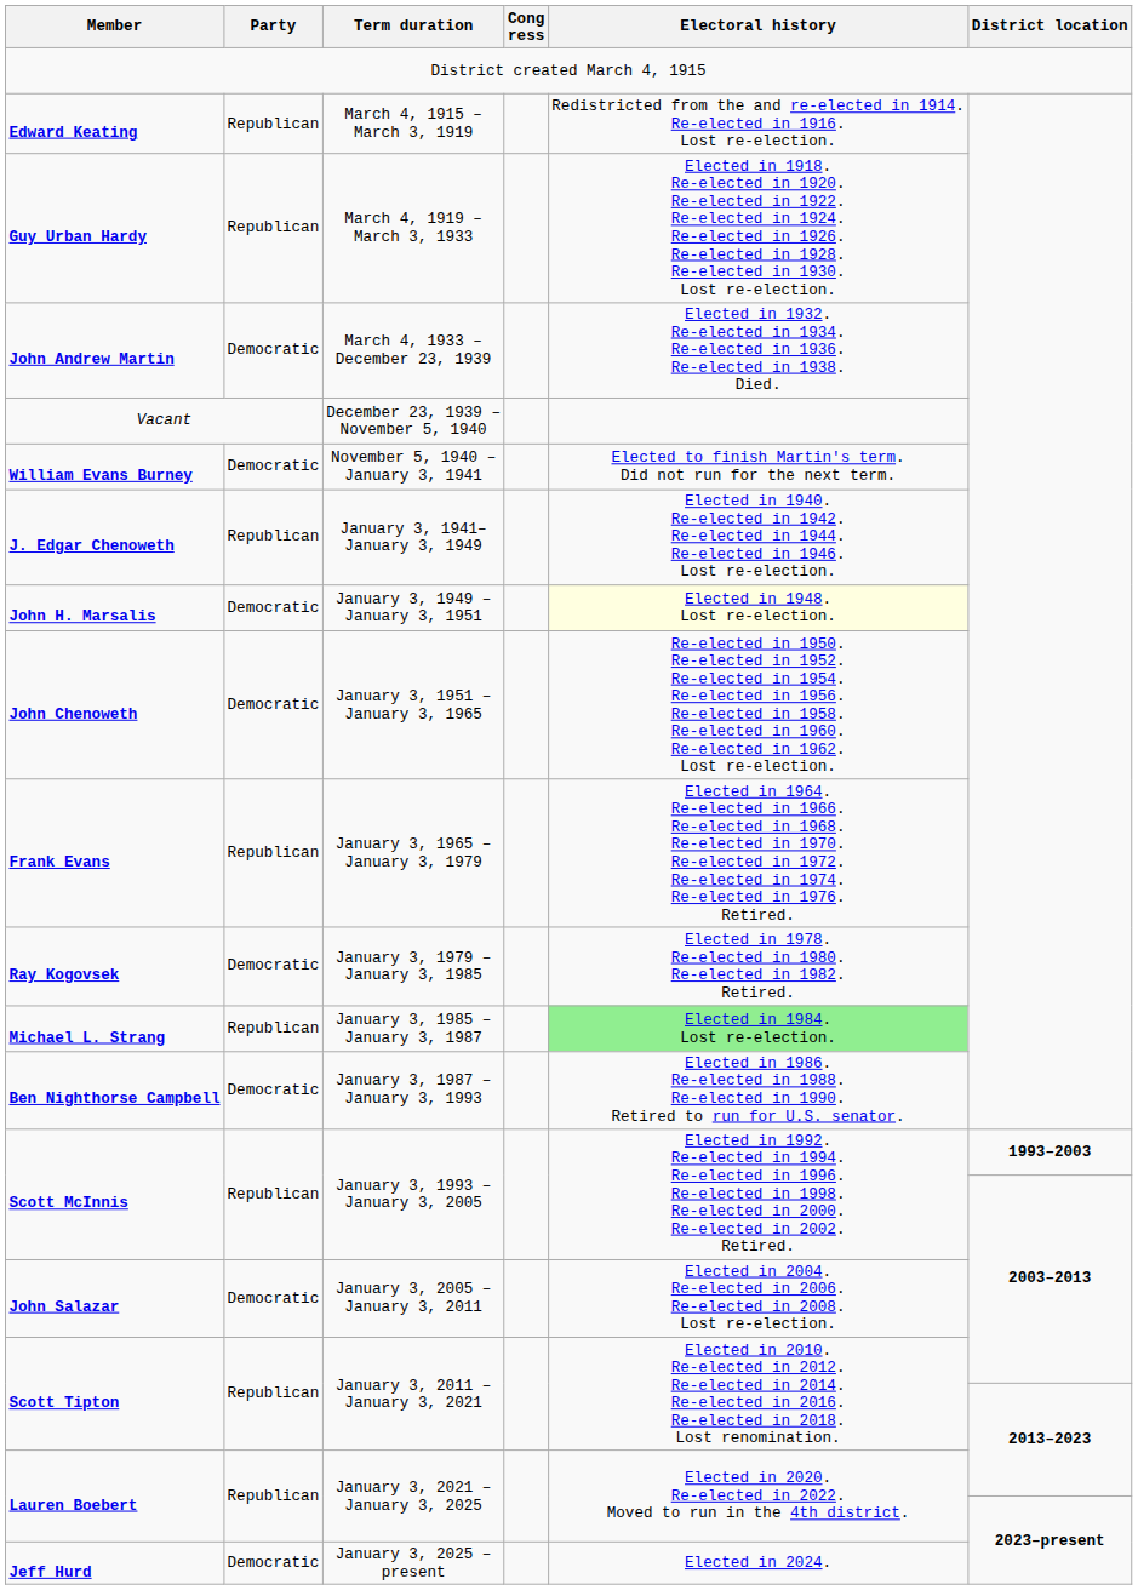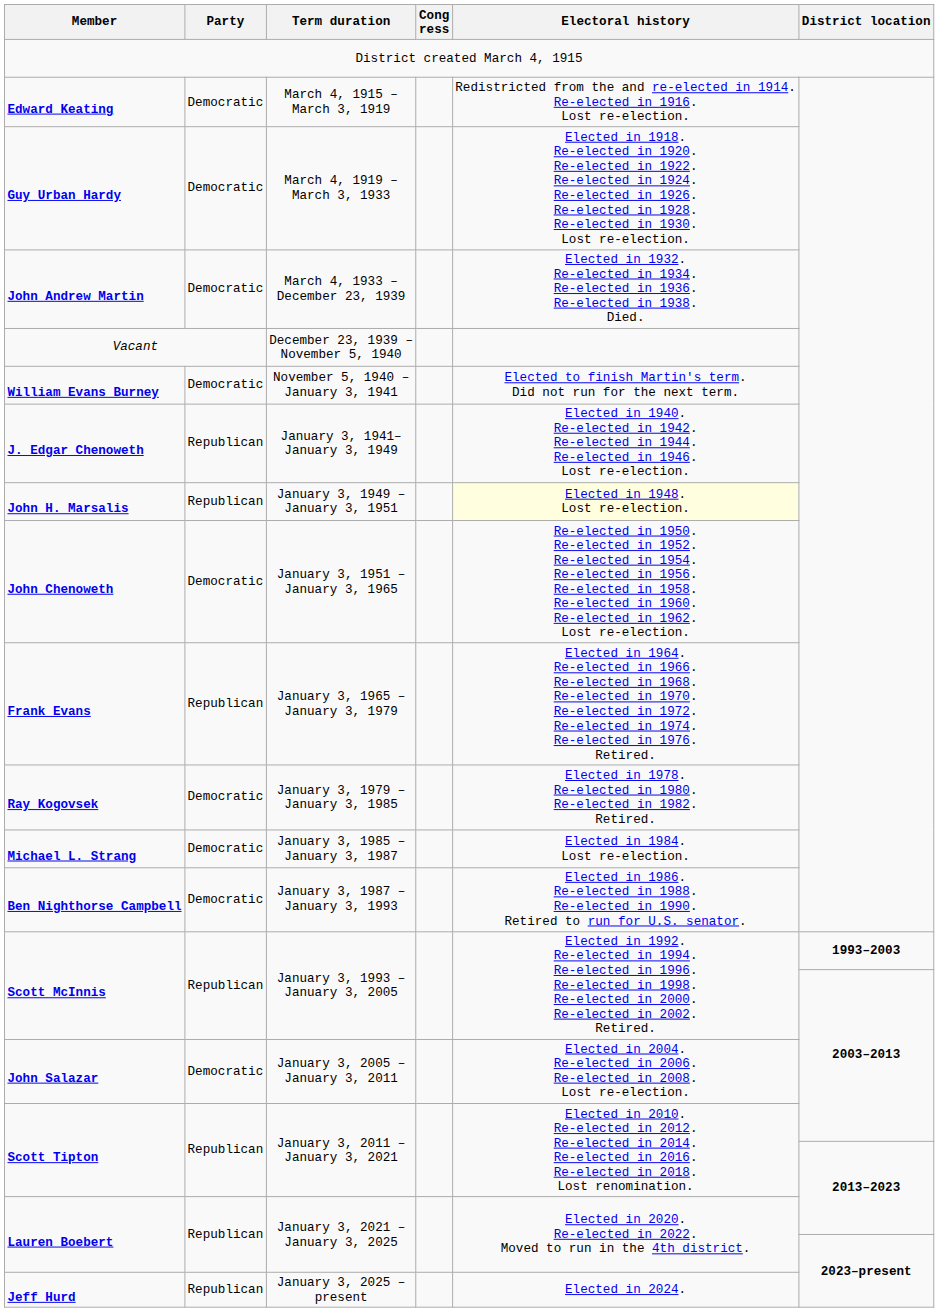Edward Keating | Party: Republican -> Democratic
Guy Urban Hardy | Party: Republican -> Democratic
John H. Marsalis | Party: Democratic -> Republican
Michael L. Strang | Party: Republican -> Democratic
Michael L. Strang | Electoral history: lightgreen background -> no background
Jeff Hurd | Party: Democratic -> Republican
